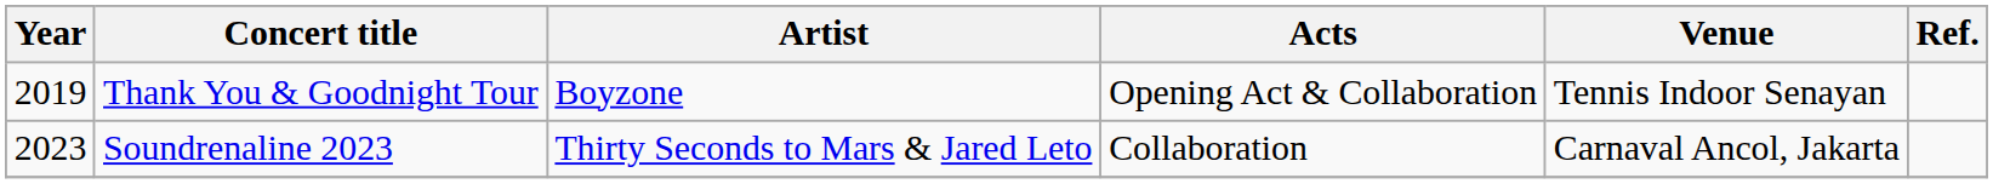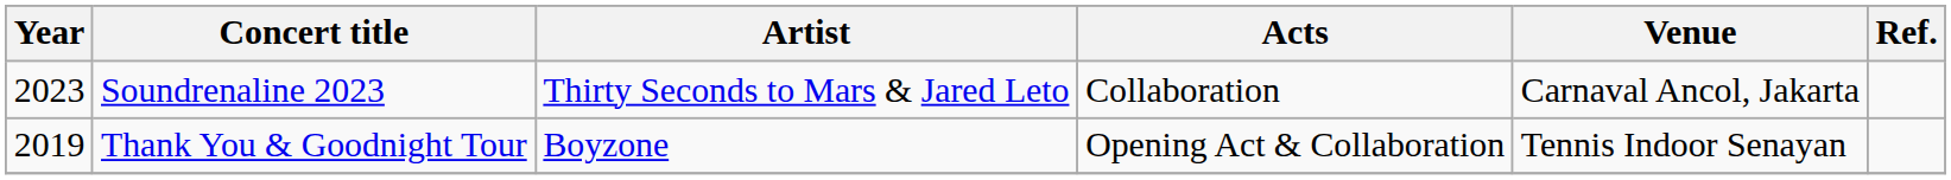rows swapped: Thank You & Goodnight Tour <-> Soundrenaline 2023
